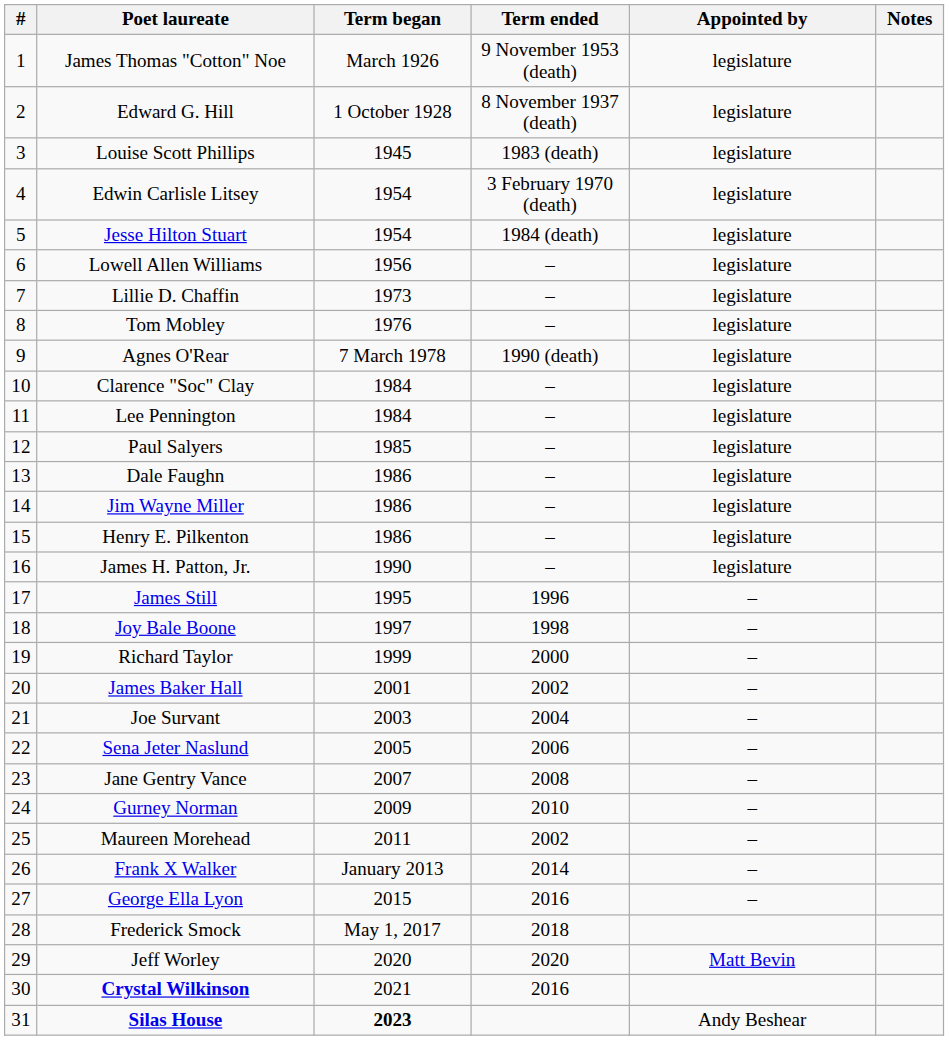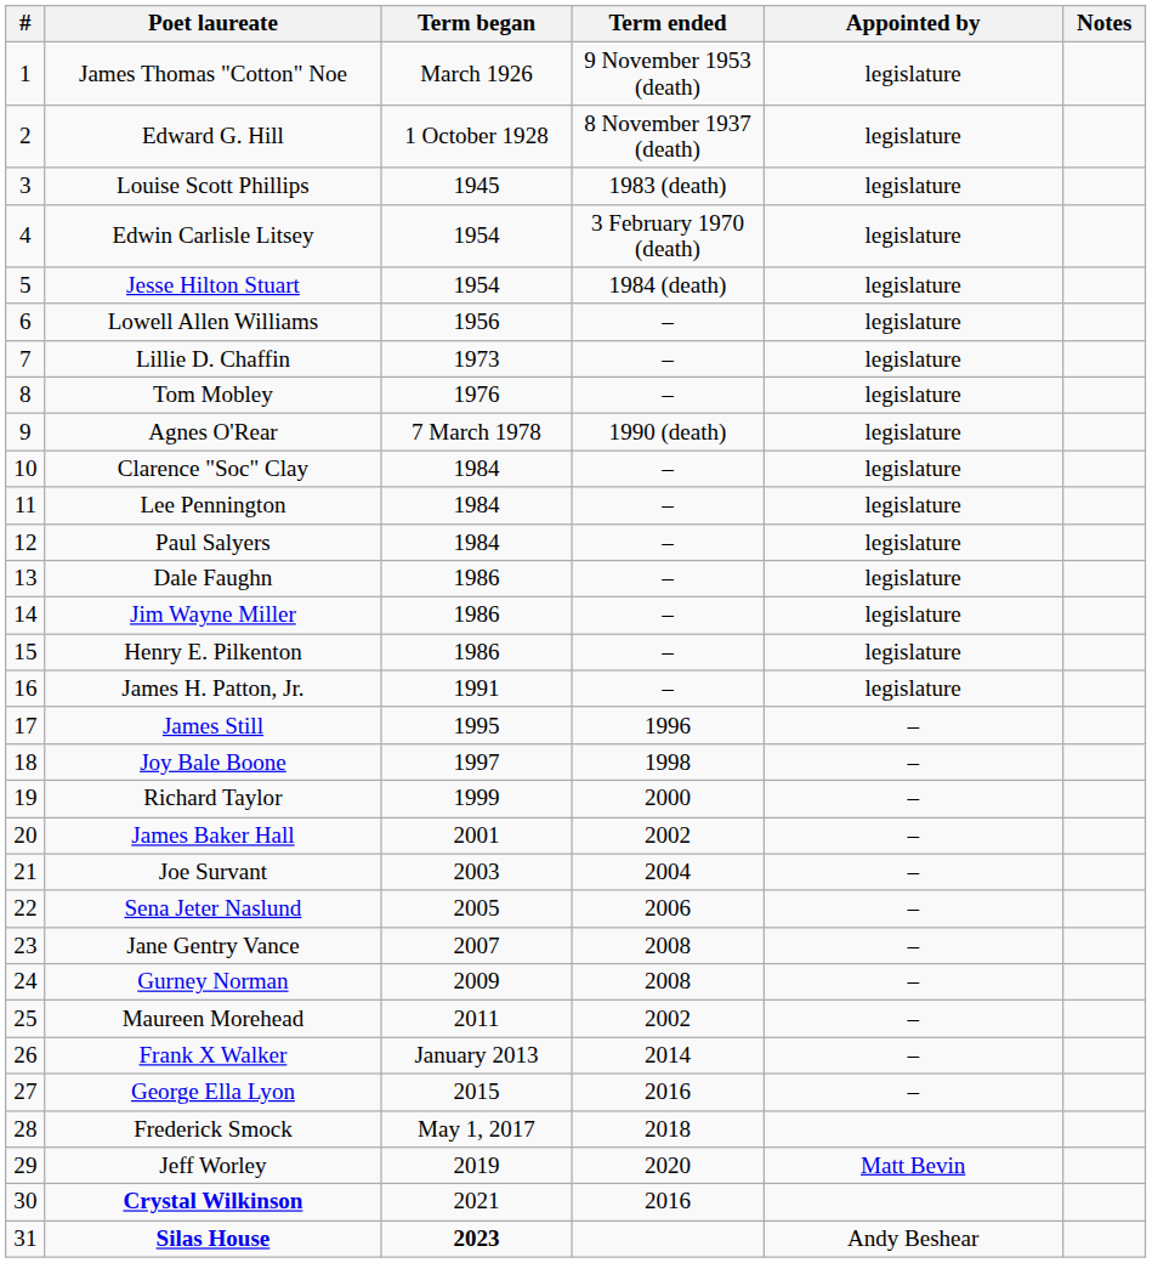Paul Salyers | Term began: 1985 -> 1984
James H. Patton, Jr. | Term began: 1990 -> 1991
Gurney Norman | Term ended: 2010 -> 2008
Jeff Worley | Term began: 2020 -> 2019
